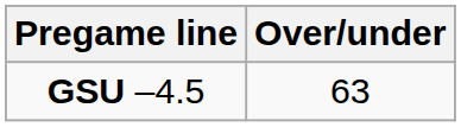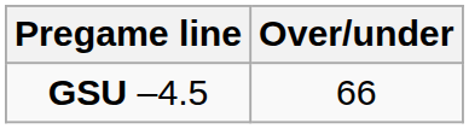GSU –4.5 | Over/under: 63 -> 66
